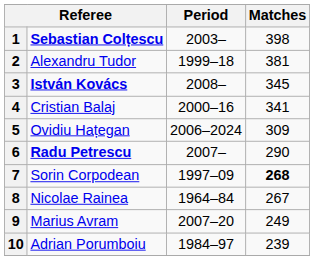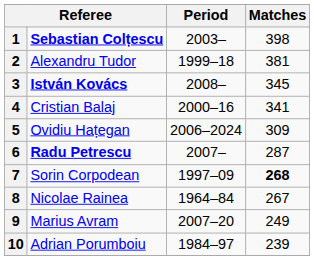6 | Matches: 290 -> 287
